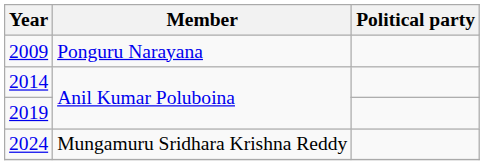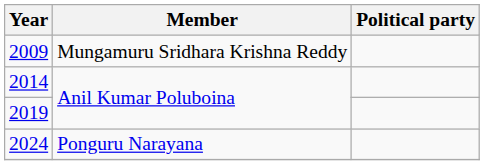2009 | Member: Ponguru Narayana -> Mungamuru Sridhara Krishna Reddy
2024 | Member: Mungamuru Sridhara Krishna Reddy -> Ponguru Narayana
